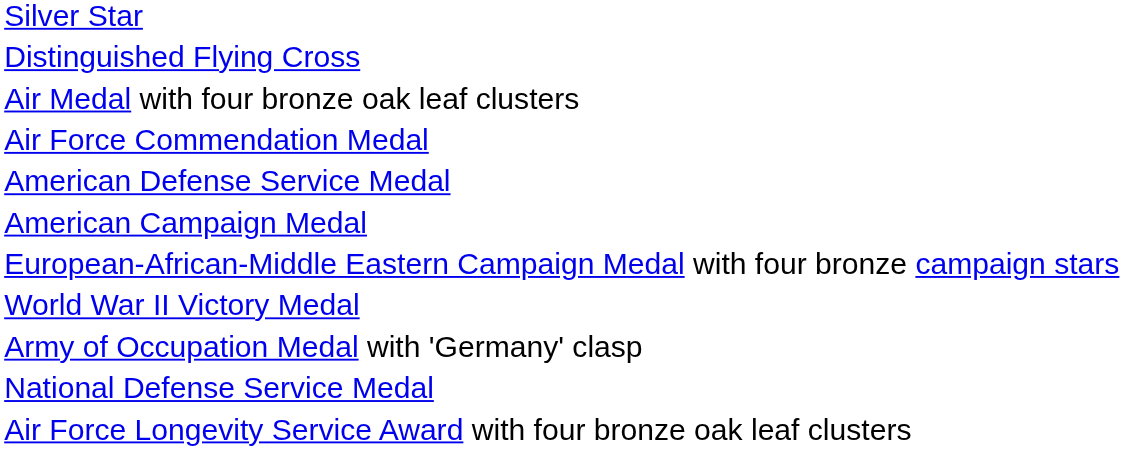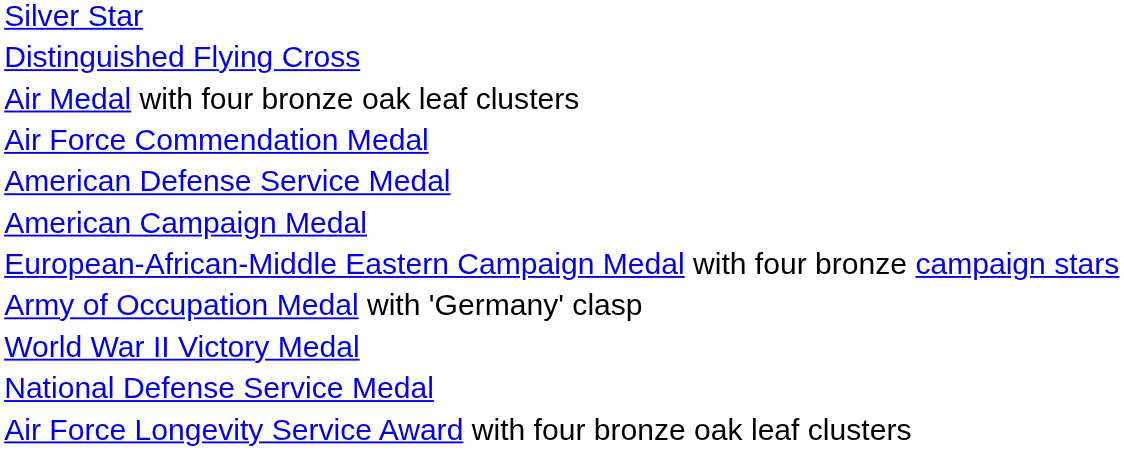rows swapped: World War II Victory Medal <-> Army of Occupation Medal with 'Germany' clasp
